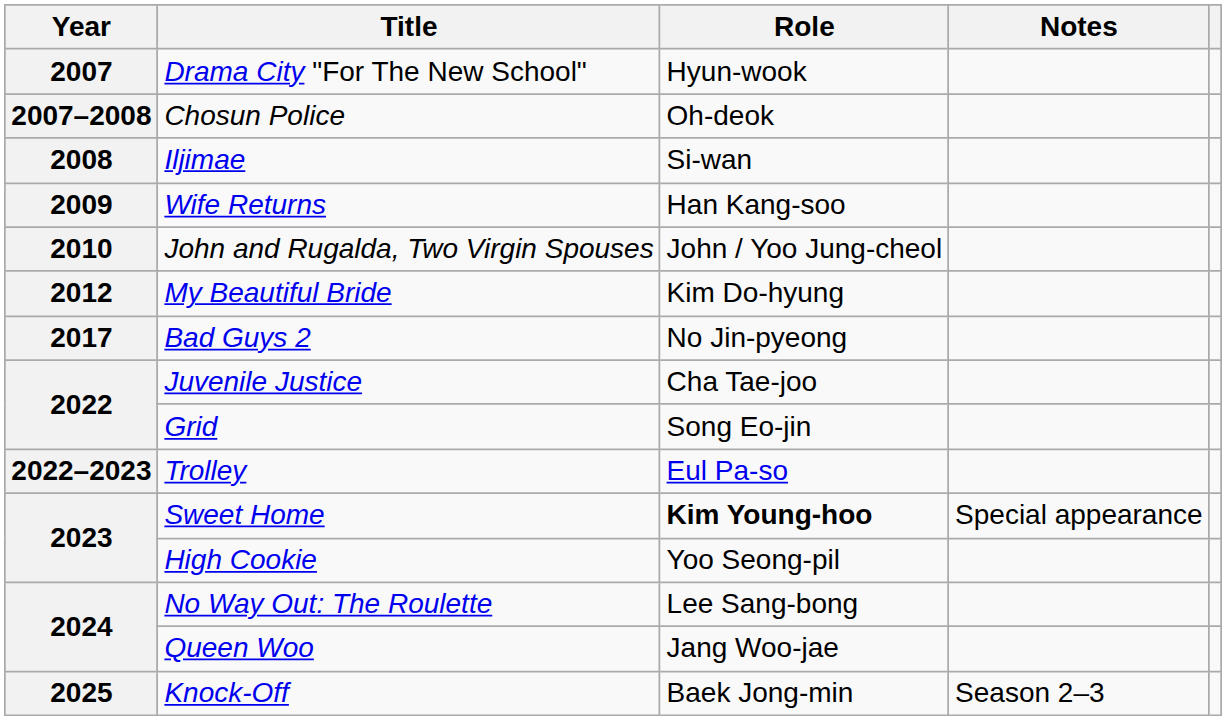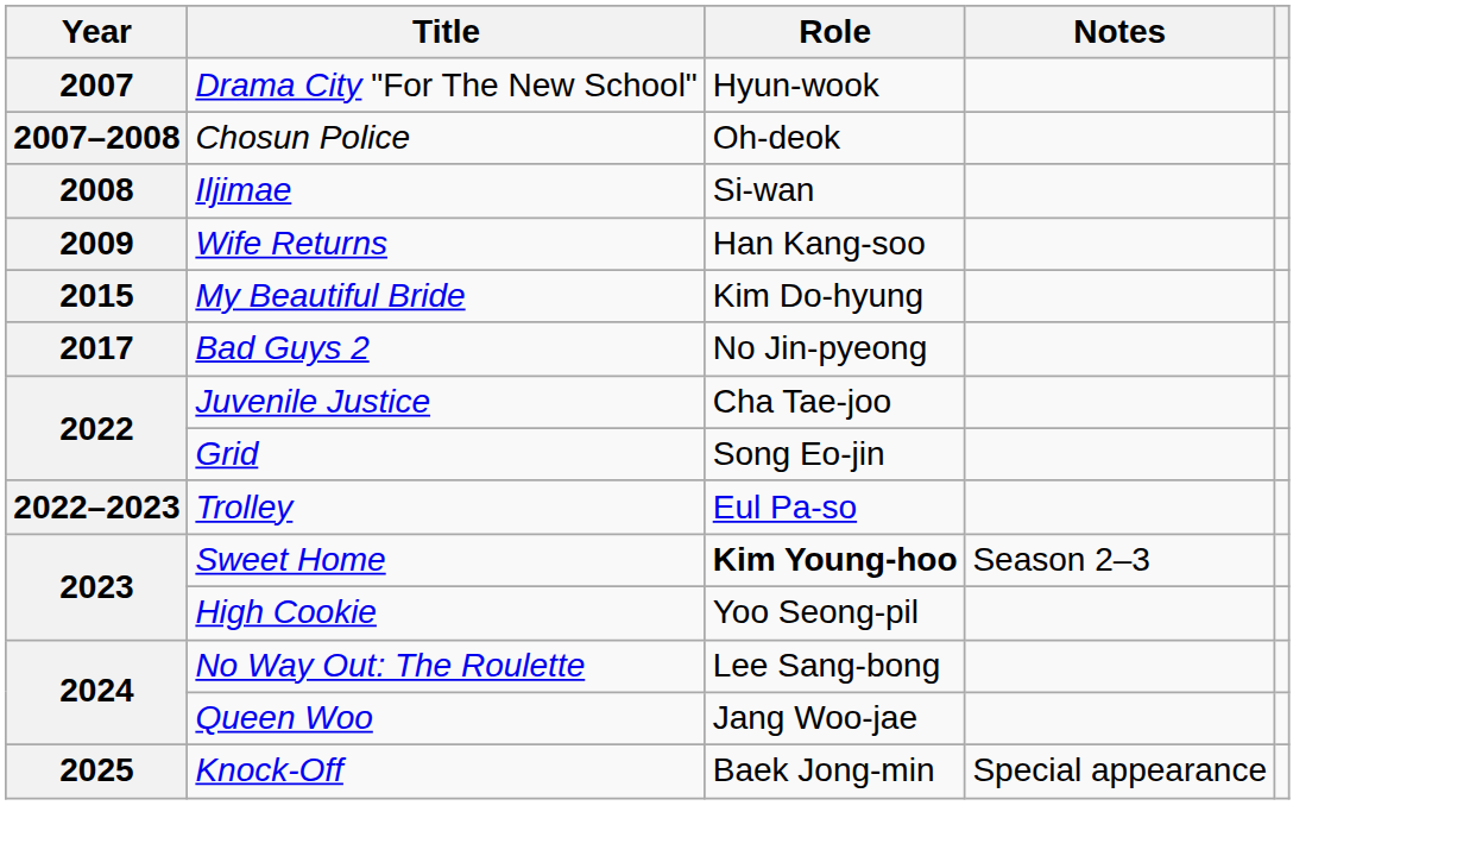- row: 2010 | John and Rugalda, Two Virgin Spouses | John / Yoo Jung-cheol
My Beautiful Bride | Year: 2012 -> 2015
Sweet Home | Notes: Special appearance -> Season 2–3
Knock-Off | Notes: Season 2–3 -> Special appearance
